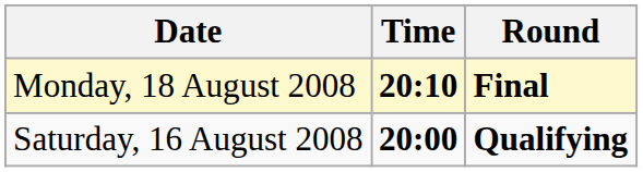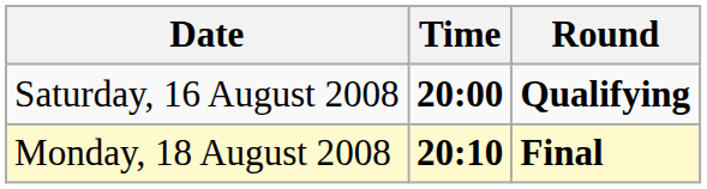rows swapped: Saturday, 16 August 2008 <-> Monday, 18 August 2008
